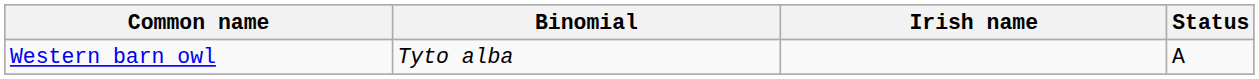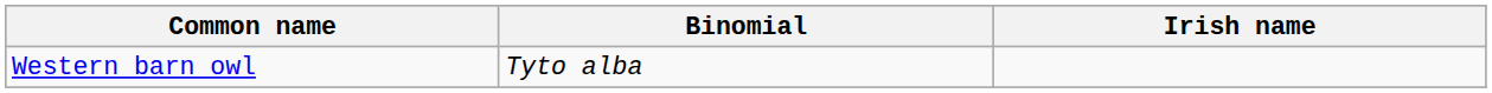- column: Status | A
